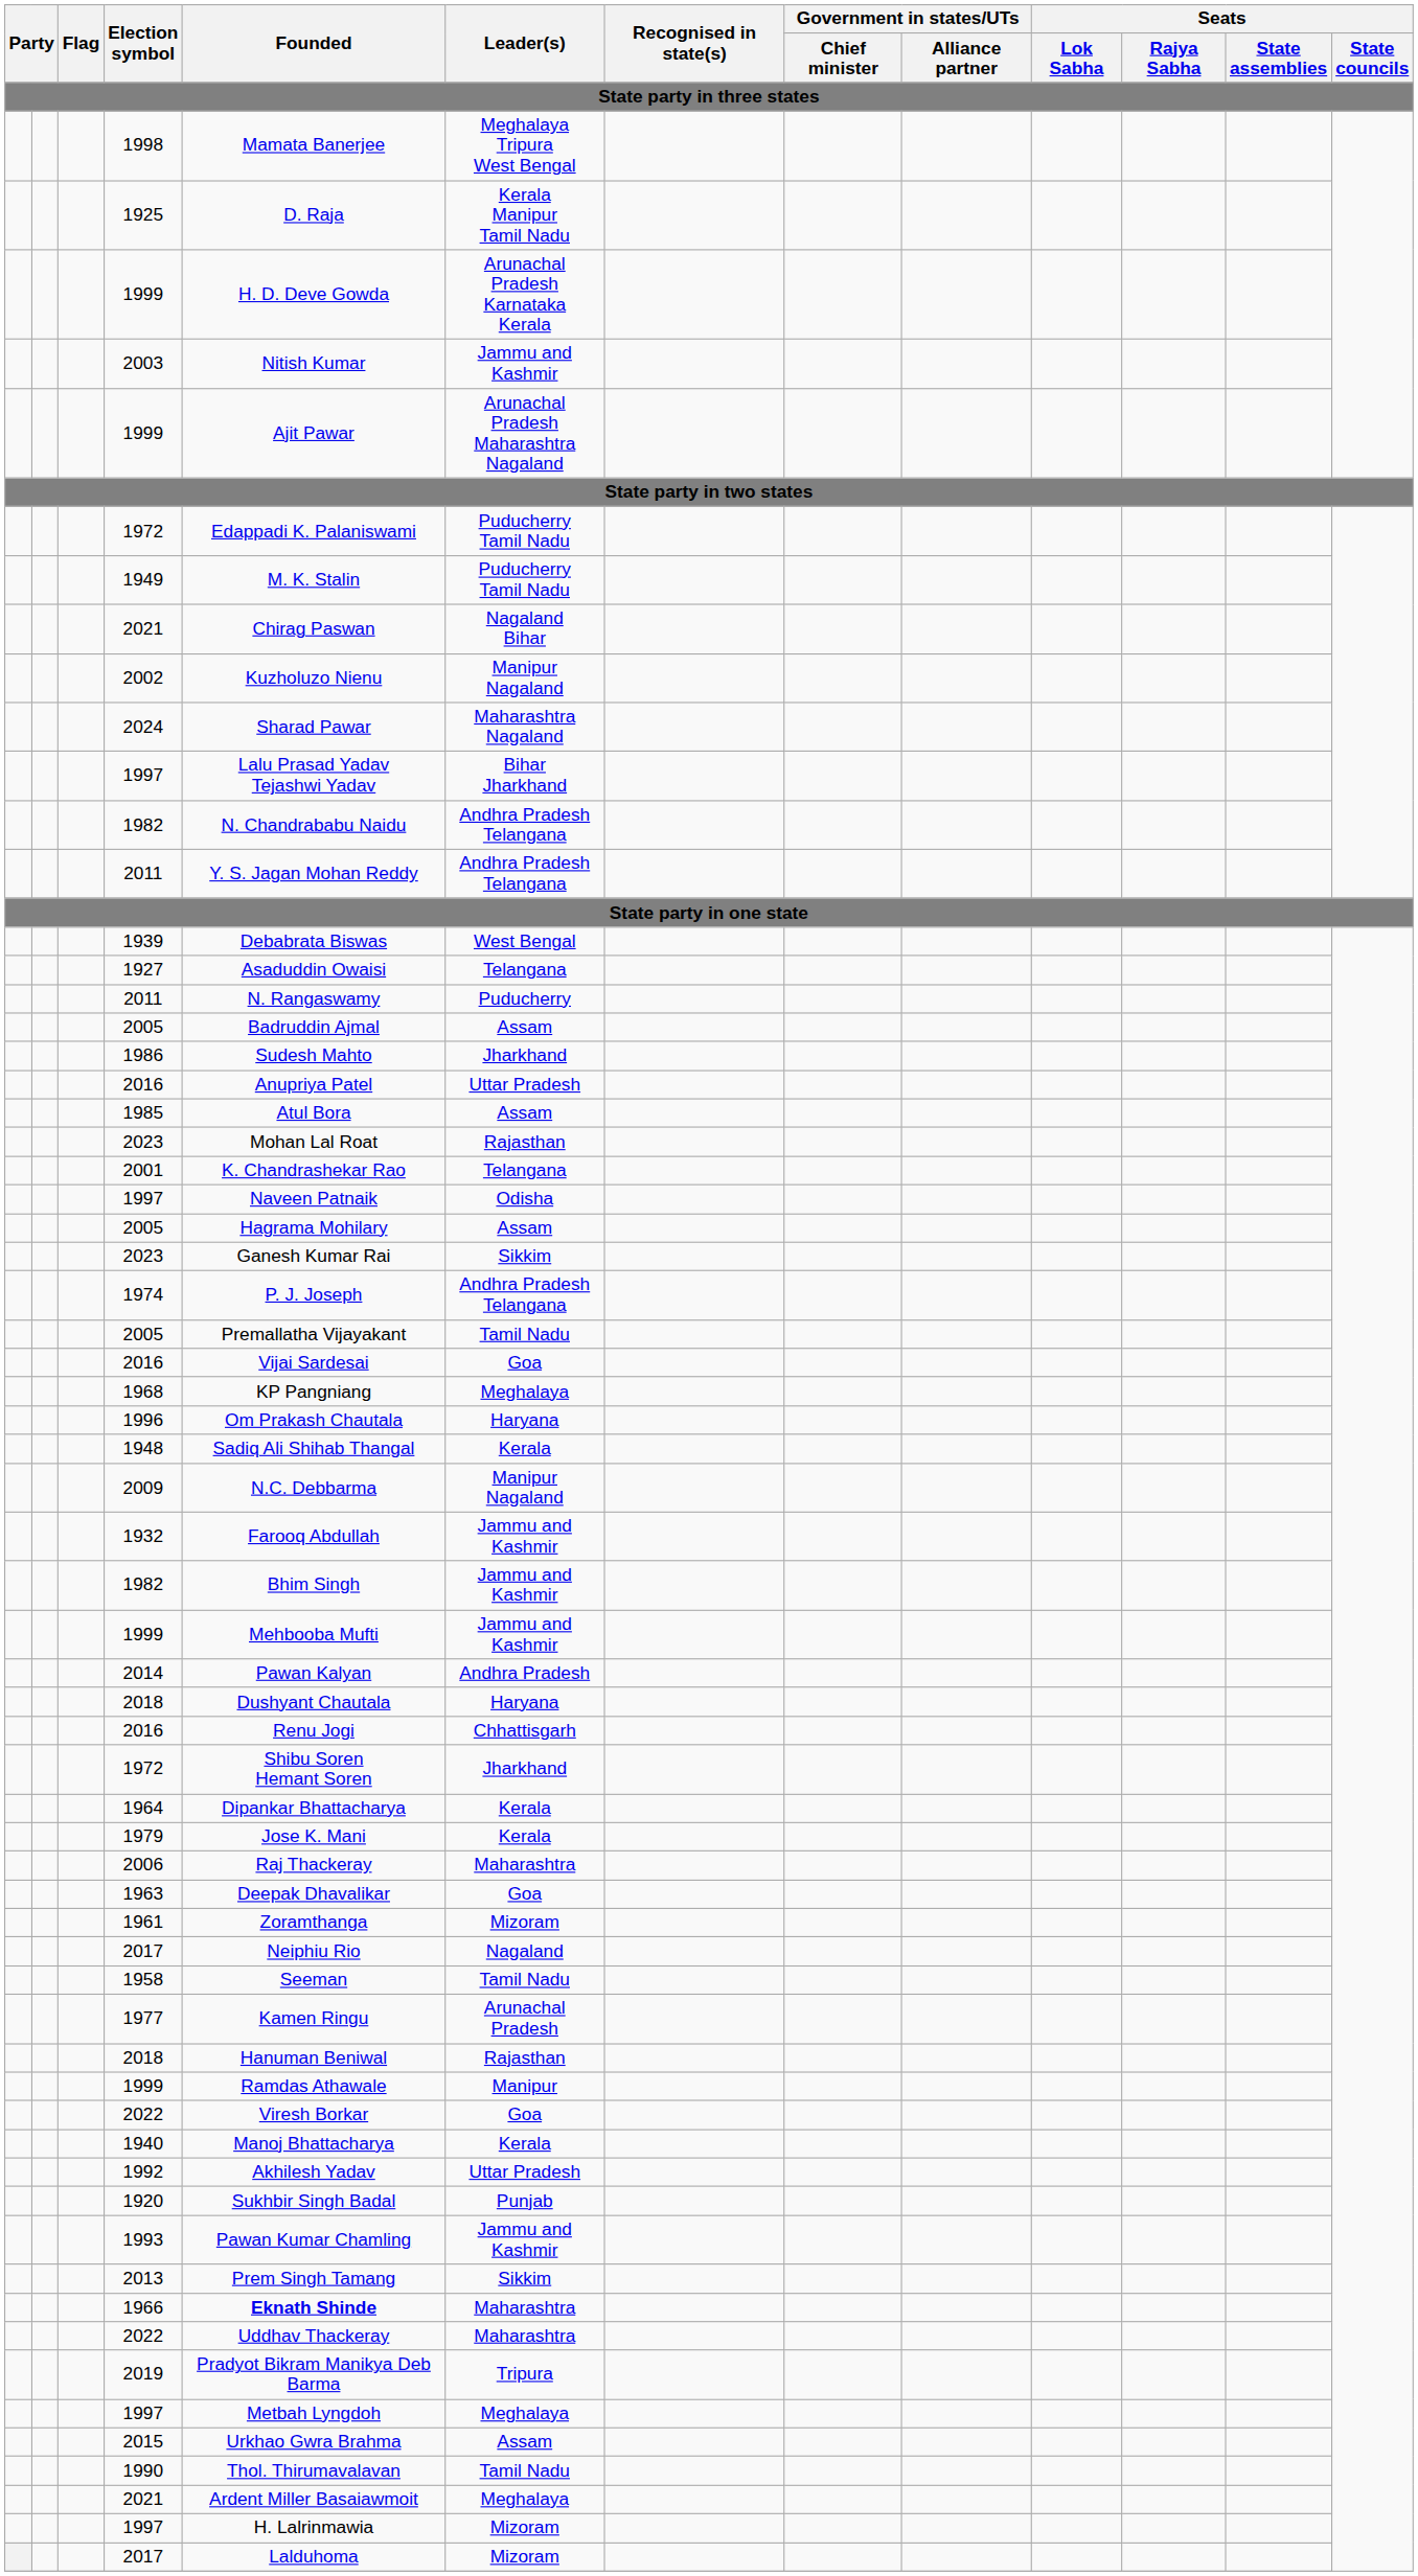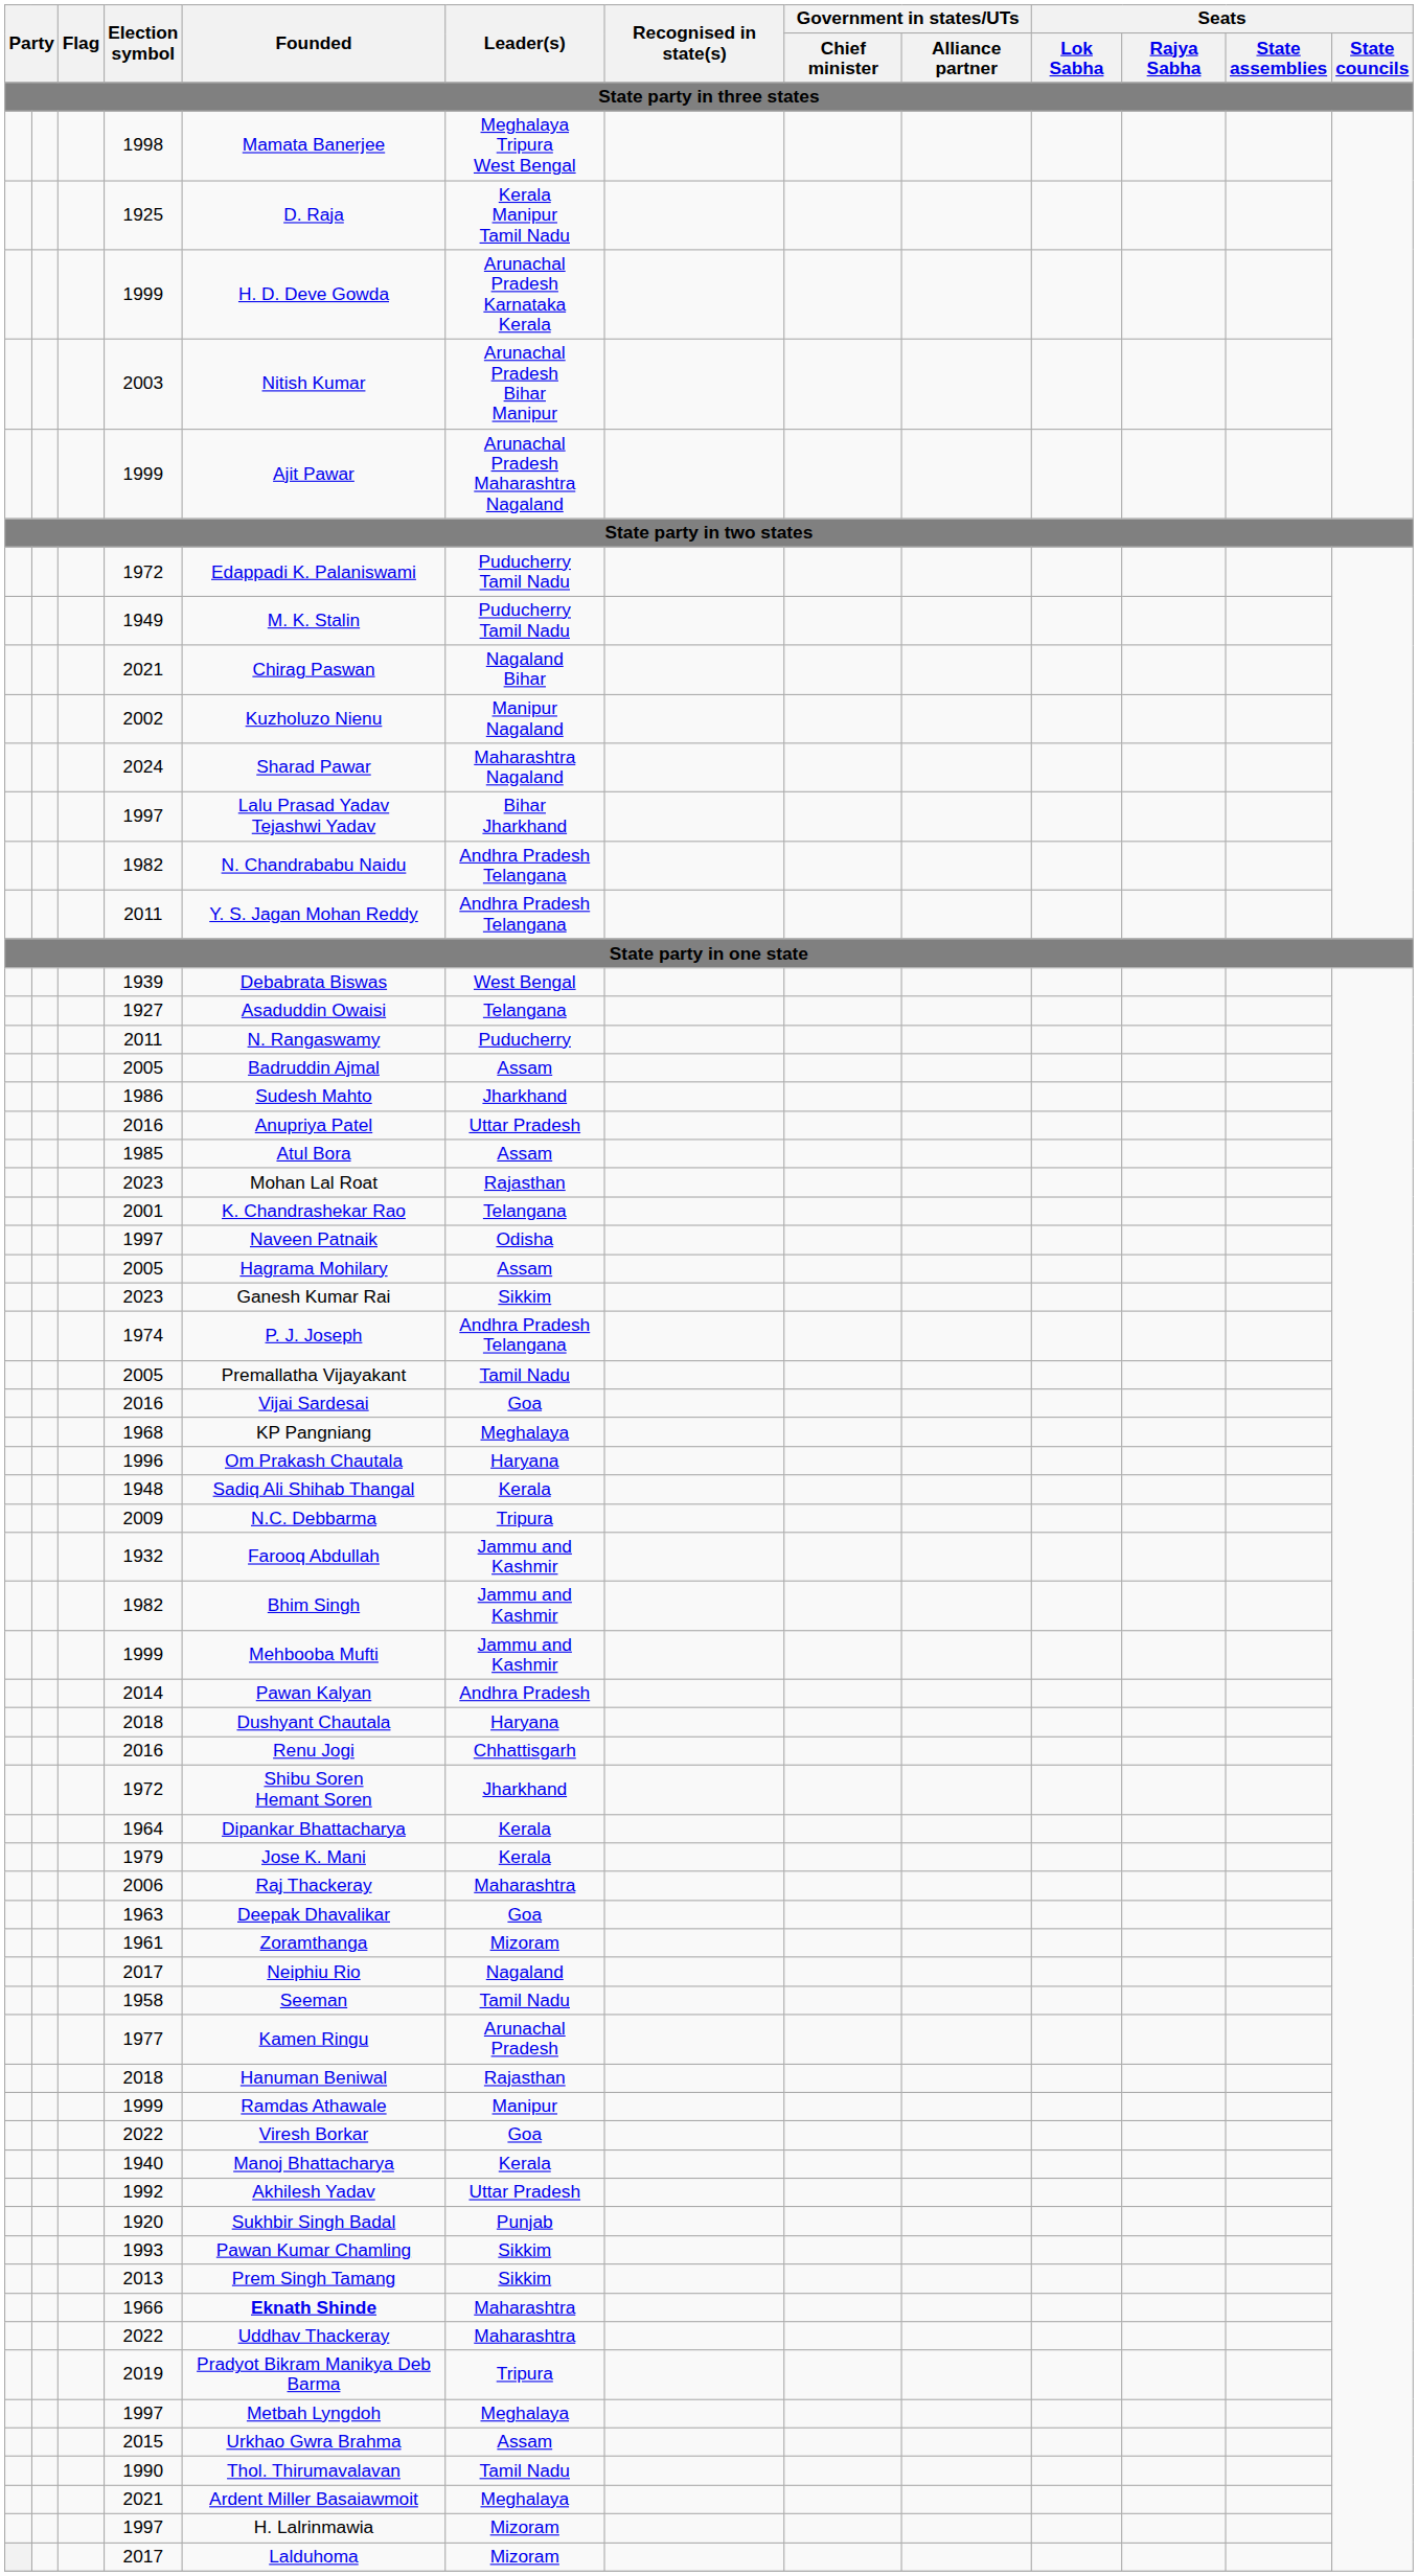2003 | Leader(s): Jammu and Kashmir -> Arunachal Pradesh Bihar Manipur
2009 | Leader(s): Manipur Nagaland -> Tripura
1993 | Leader(s): Jammu and Kashmir -> Sikkim
